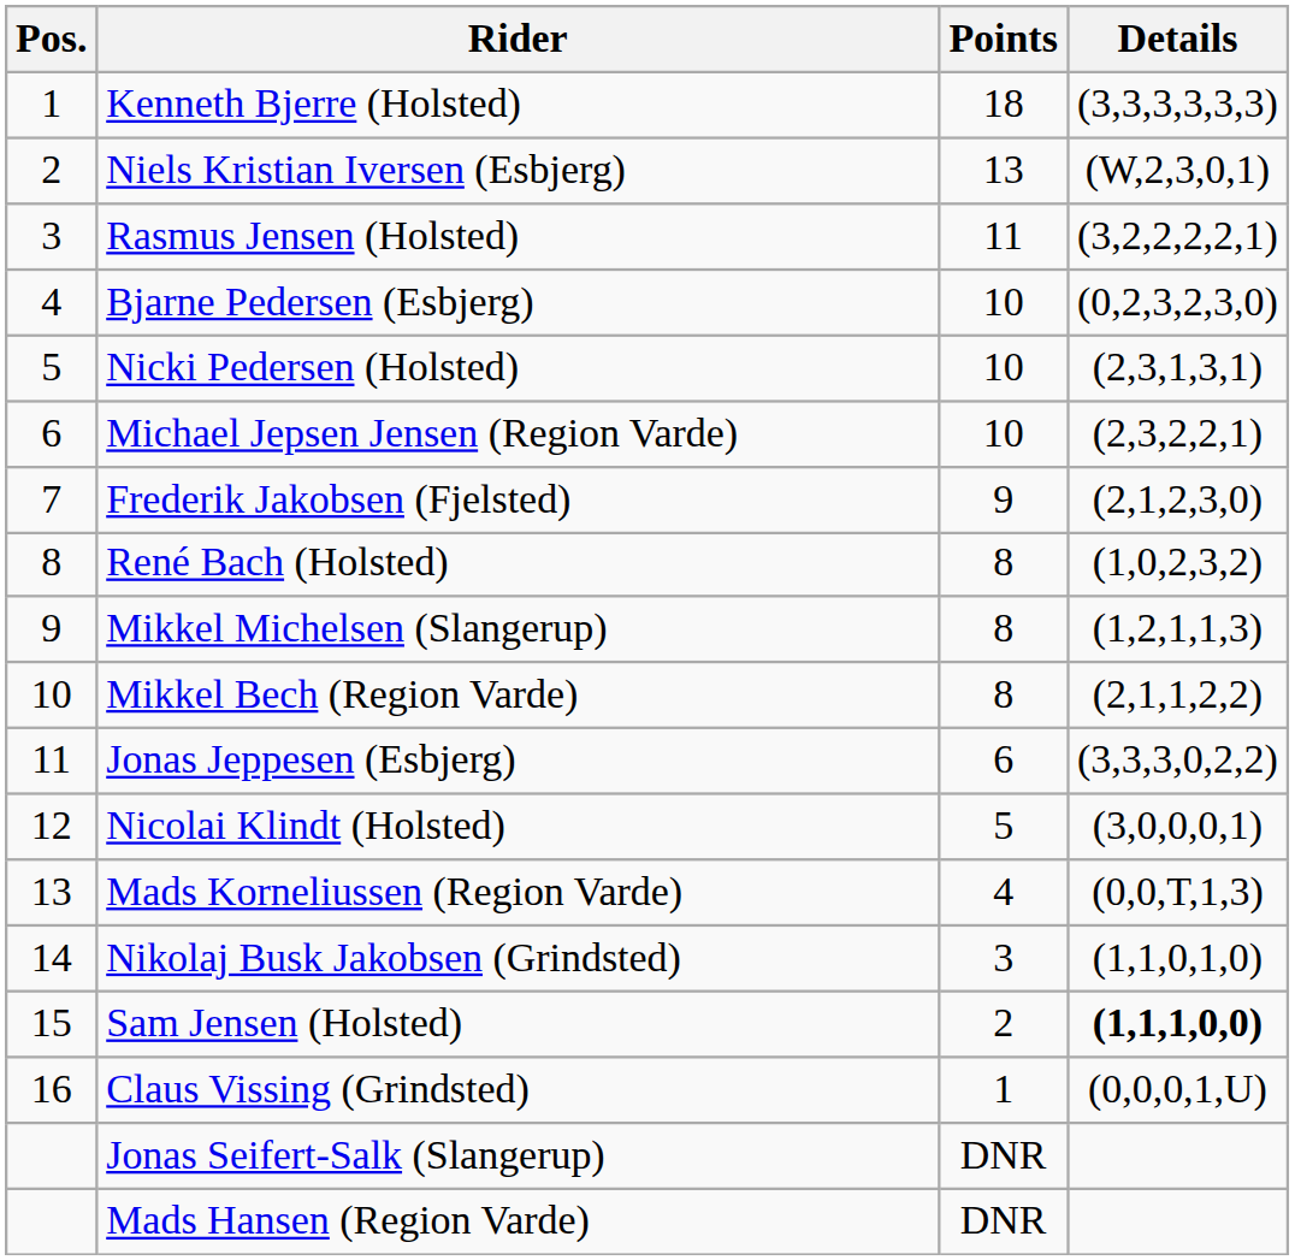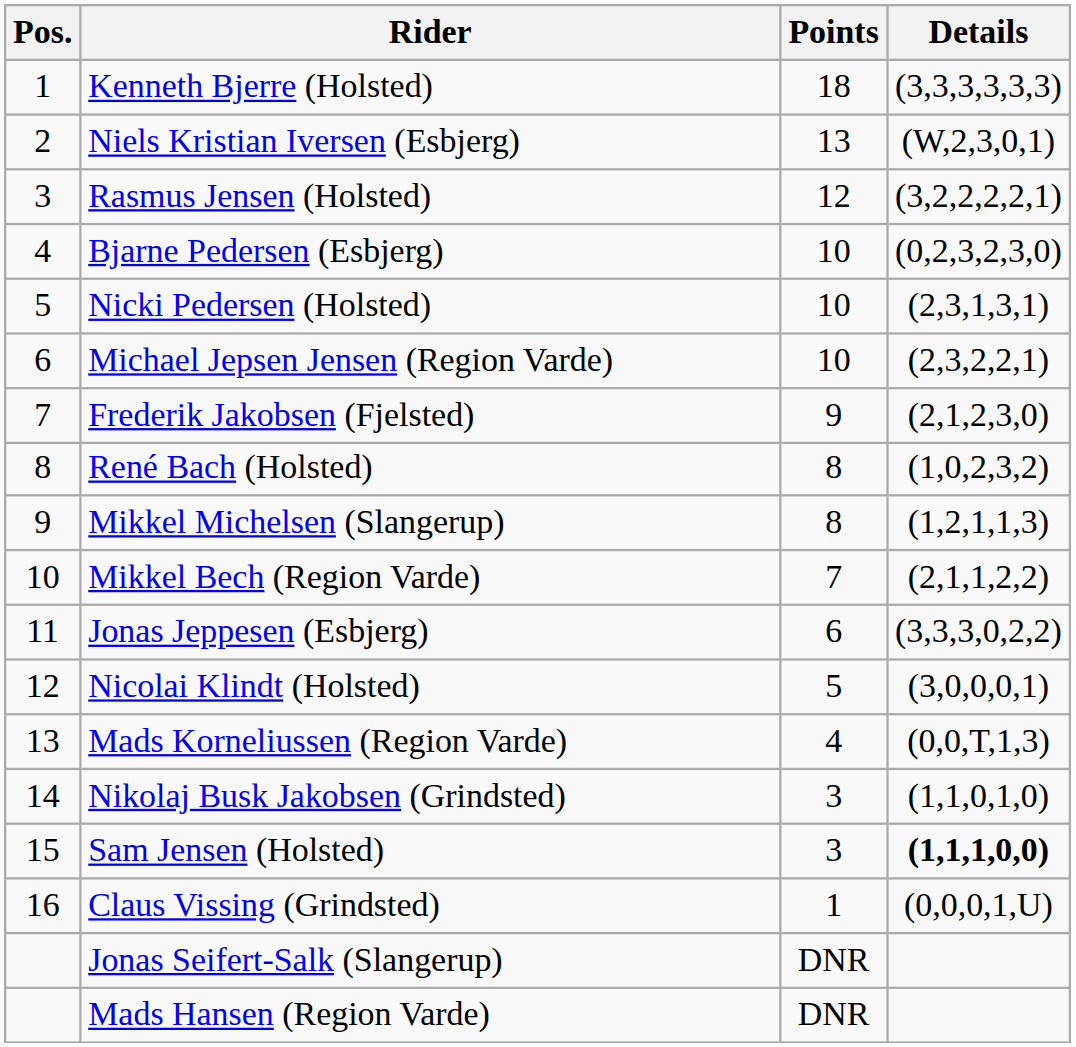Rasmus Jensen (Holsted) | Points: 11 -> 12
Mikkel Bech (Region Varde) | Points: 8 -> 7
Sam Jensen (Holsted) | Points: 2 -> 3
